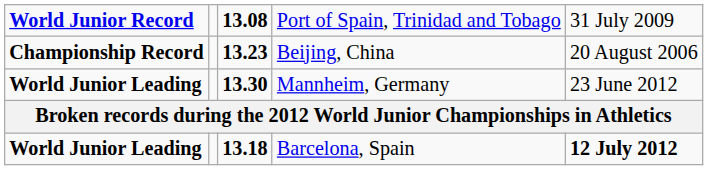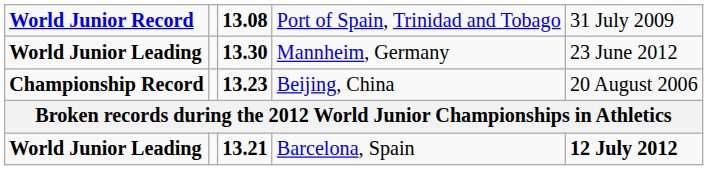rows swapped: Beijing, China <-> Mannheim, Germany
Barcelona, Spain | column 3: 13.18 -> 13.21
